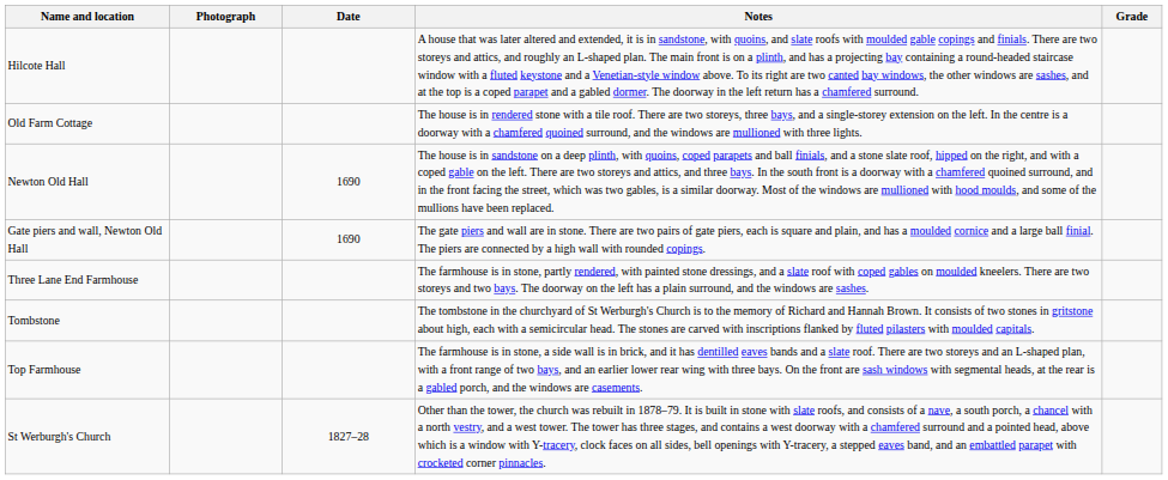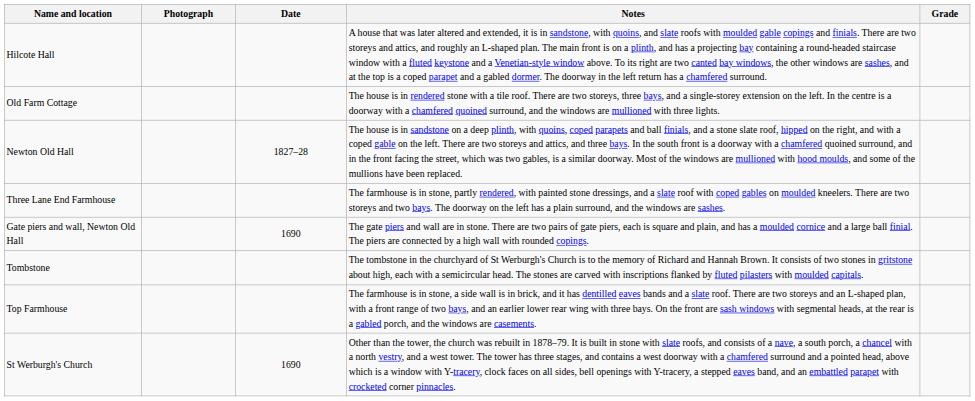Newton Old Hall | Date: 1690 -> 1827–28
rows swapped: Gate piers and wall, Newton Old Hall <-> Three Lane End Farmhouse
St Werburgh's Church | Date: 1827–28 -> 1690
